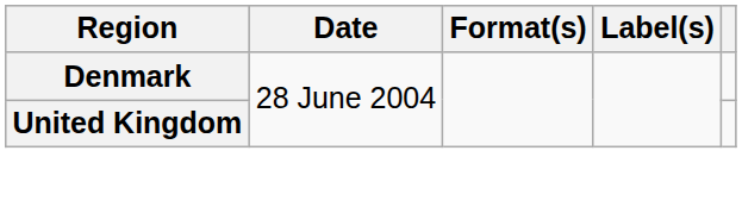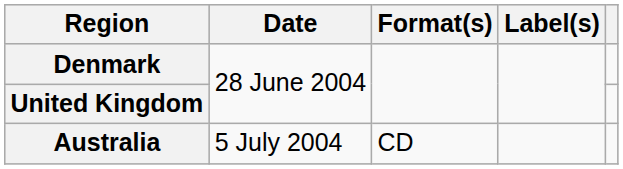+ row: Australia | 5 July 2004 | CD
